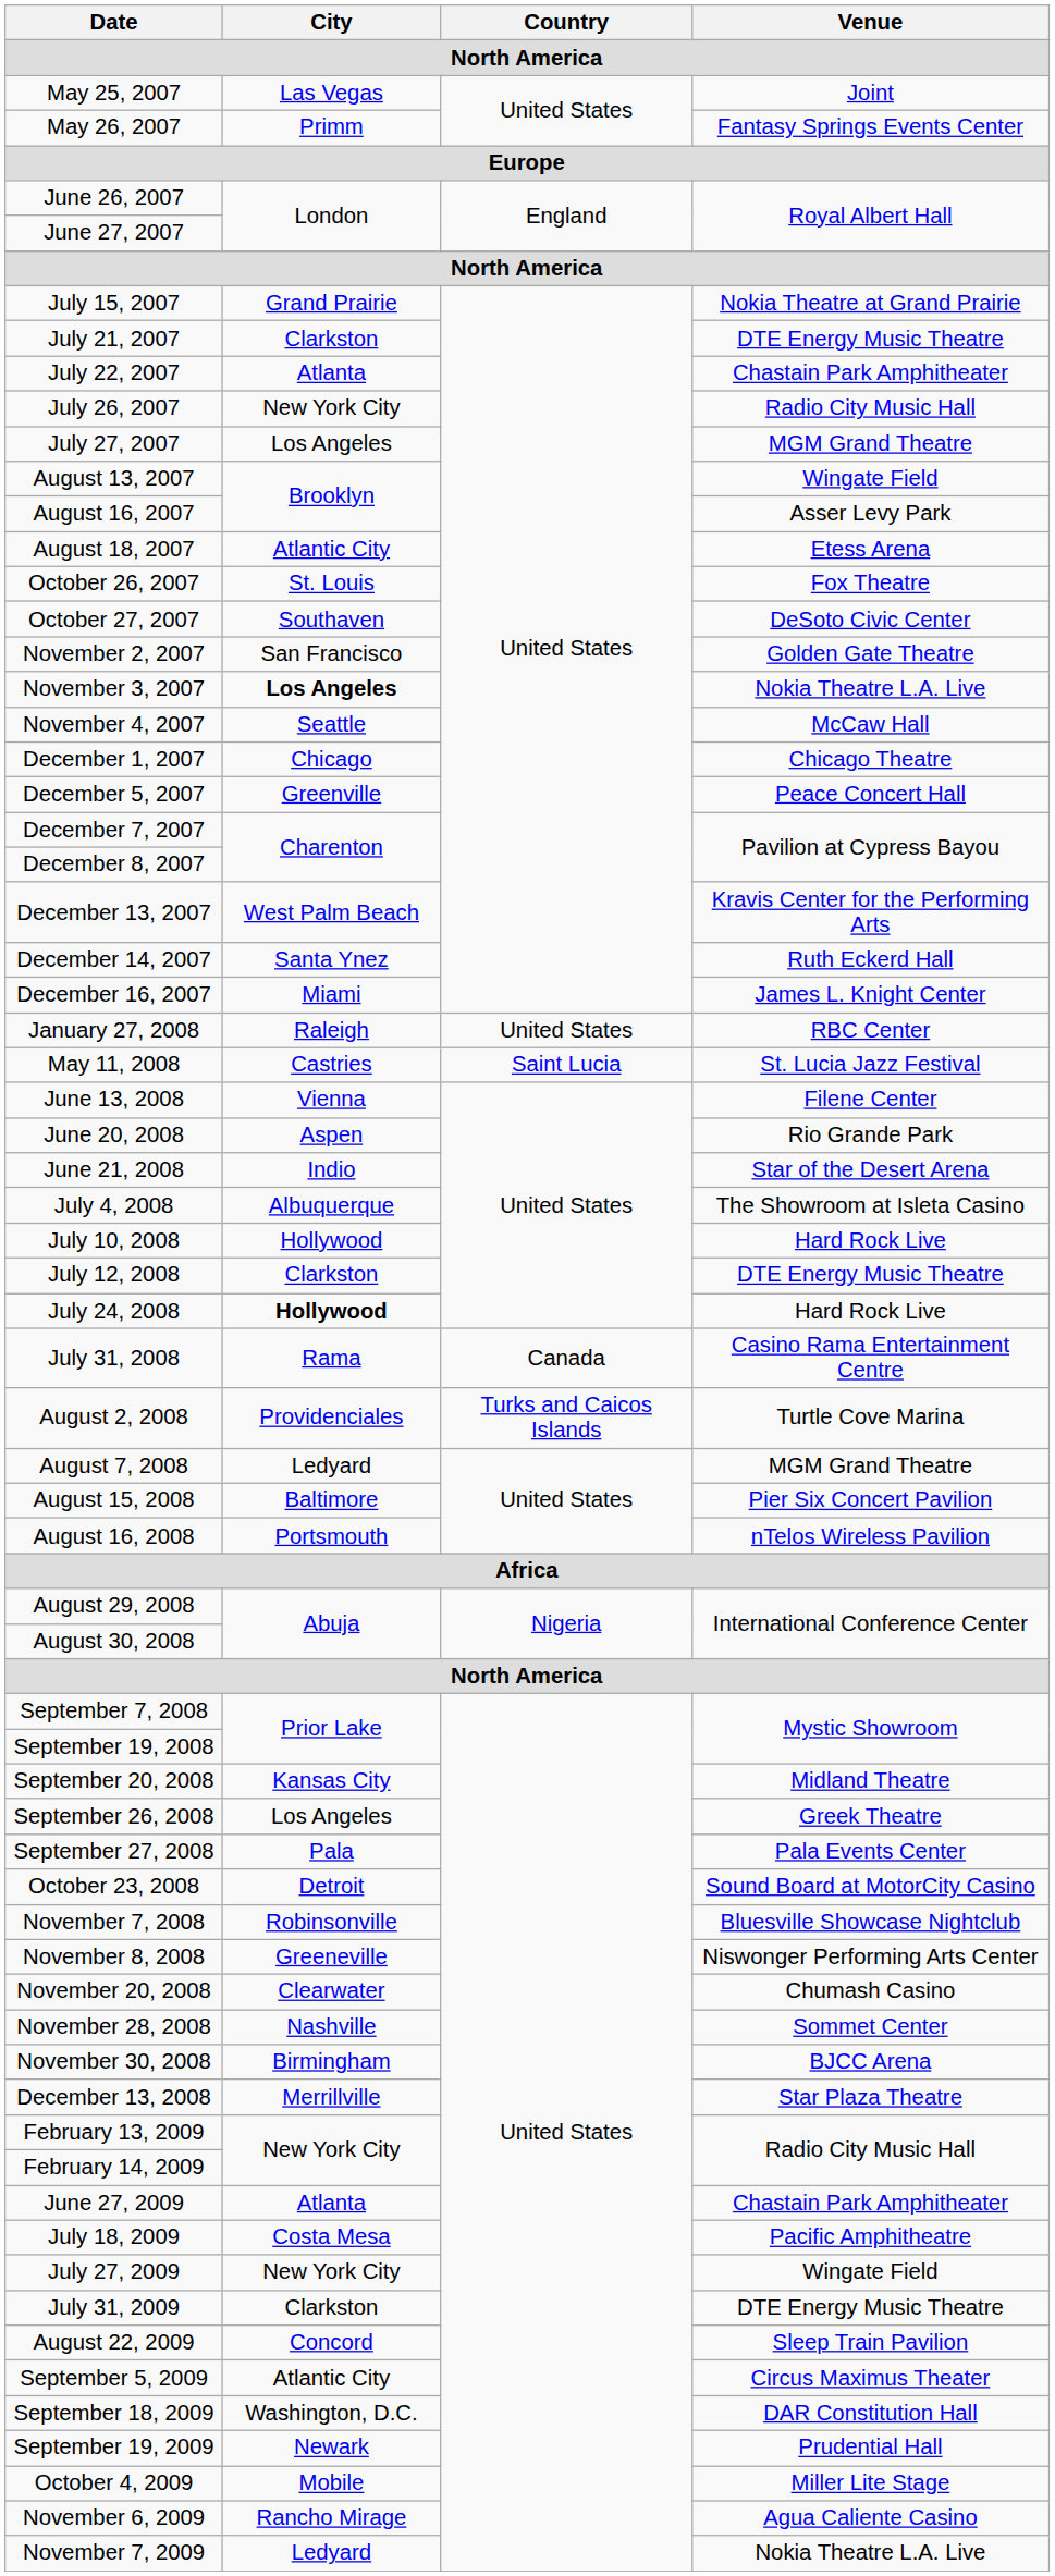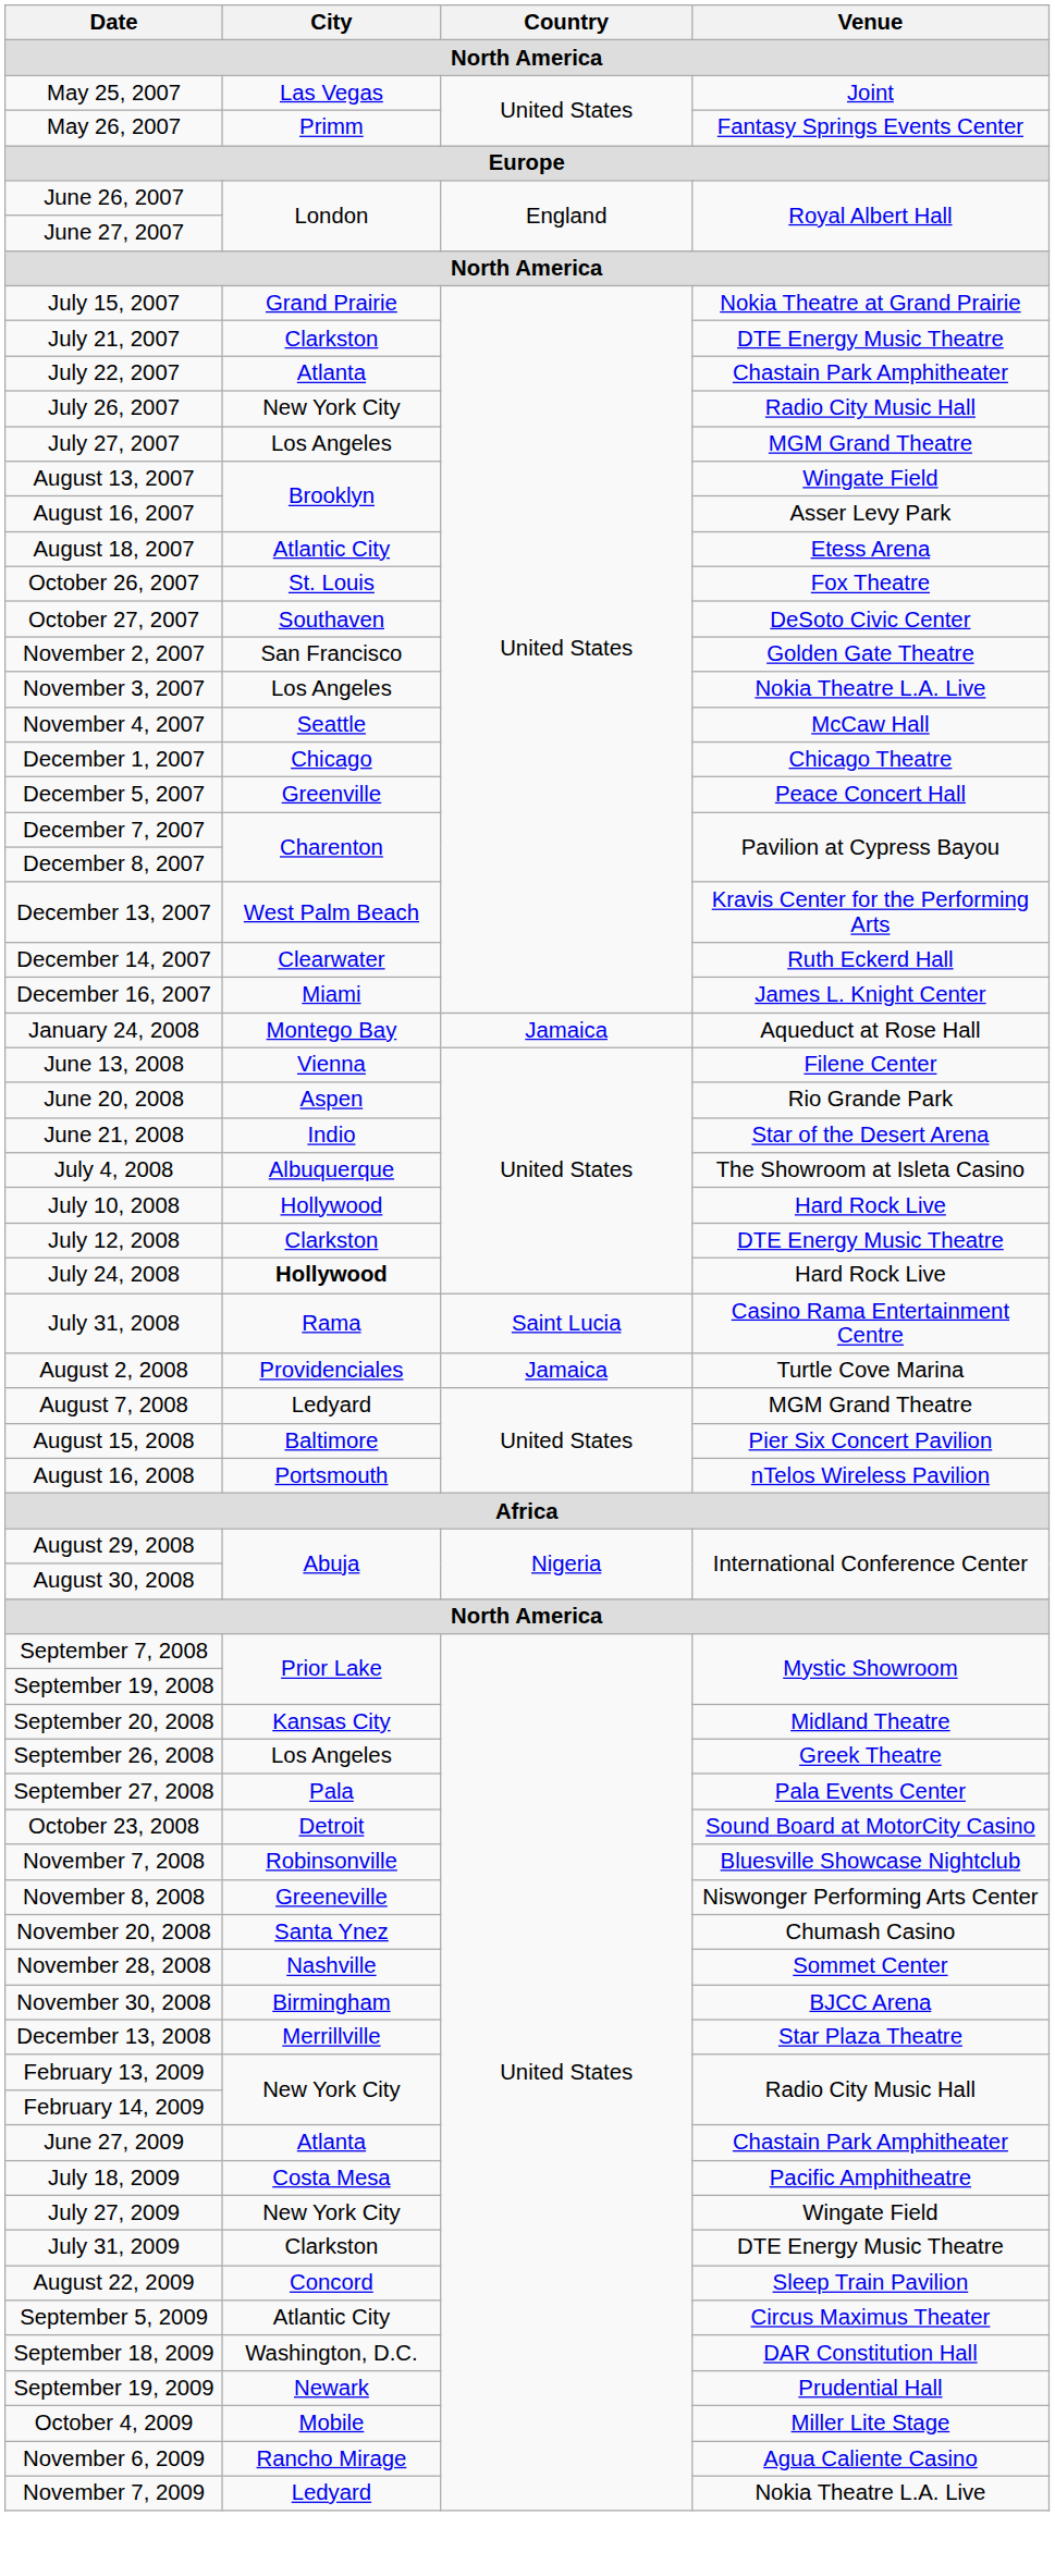November 3, 2007 | City: bold -> normal
December 14, 2007 | City: Santa Ynez -> Clearwater
+ row: January 24, 2008 | Montego Bay | Jamaica | Aqueduct at Rose Hall
- row: January 27, 2008 | Raleigh | United States | RBC Center
- row: May 11, 2008 | Castries | Saint Lucia | St. Lucia Jazz Festival
July 31, 2008 | Country: Canada -> Saint Lucia
August 2, 2008 | Country: Turks and Caicos Islands -> Jamaica
November 20, 2008 | City: Clearwater -> Santa Ynez
